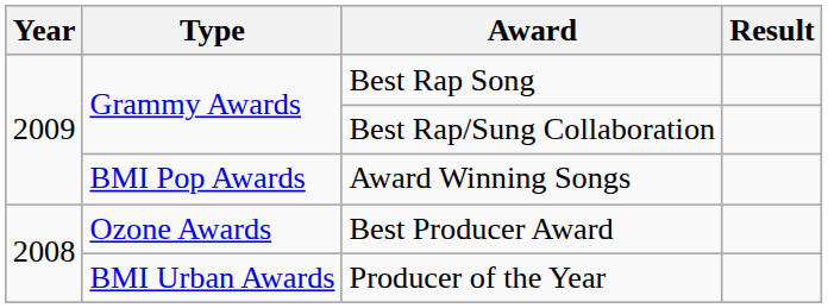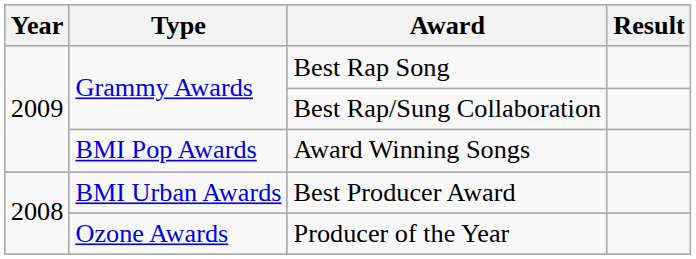Best Producer Award | Type: Ozone Awards -> BMI Urban Awards
Producer of the Year | Type: BMI Urban Awards -> Ozone Awards
